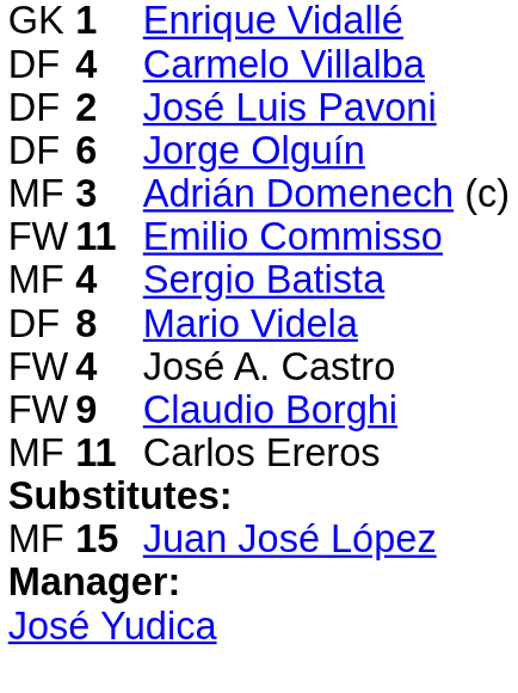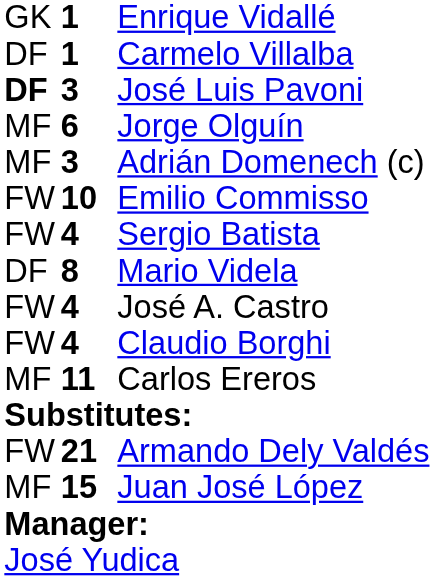Carmelo Villalba | column 2: 4 -> 1
José Luis Pavoni | column 1: normal -> bold
José Luis Pavoni | column 2: 2 -> 3
Jorge Olguín | column 1: DF -> MF
Emilio Commisso | column 2: 11 -> 10
Sergio Batista | column 1: MF -> FW
Claudio Borghi | column 2: 9 -> 4
+ row: FW | 21 | Armando Dely Valdés
